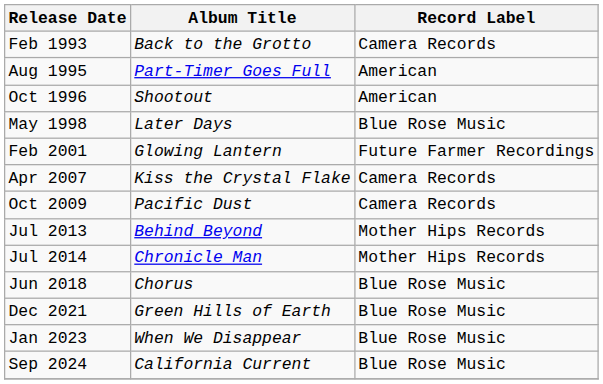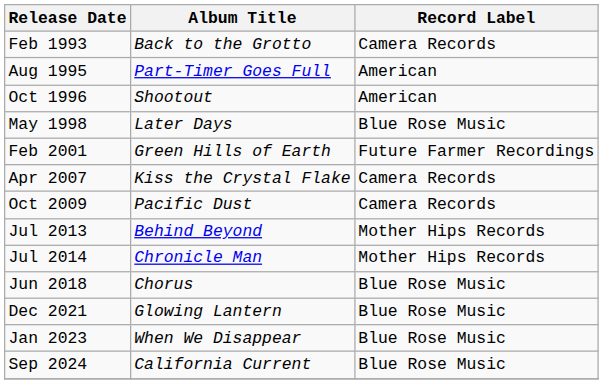Feb 2001 | Album Title: Glowing Lantern -> Green Hills of Earth
Dec 2021 | Album Title: Green Hills of Earth -> Glowing Lantern
